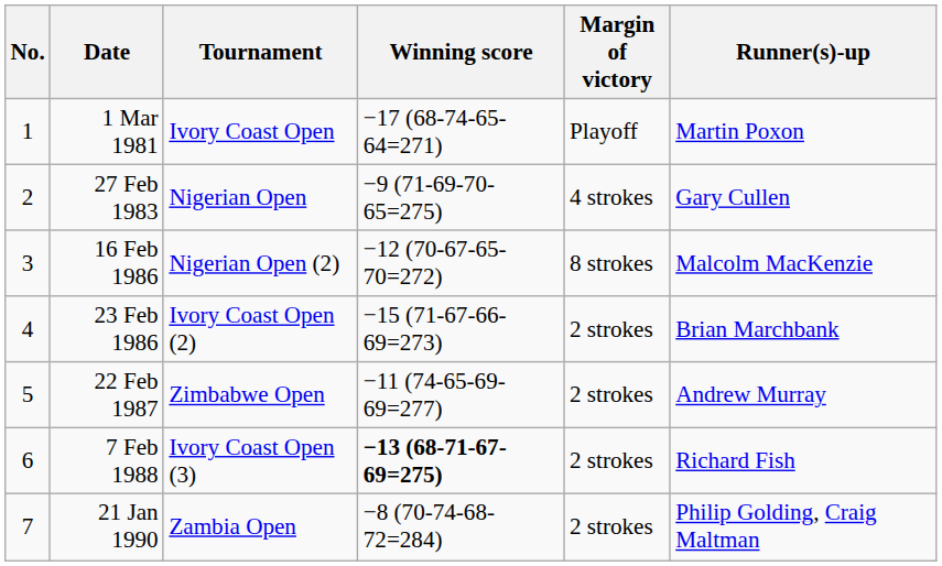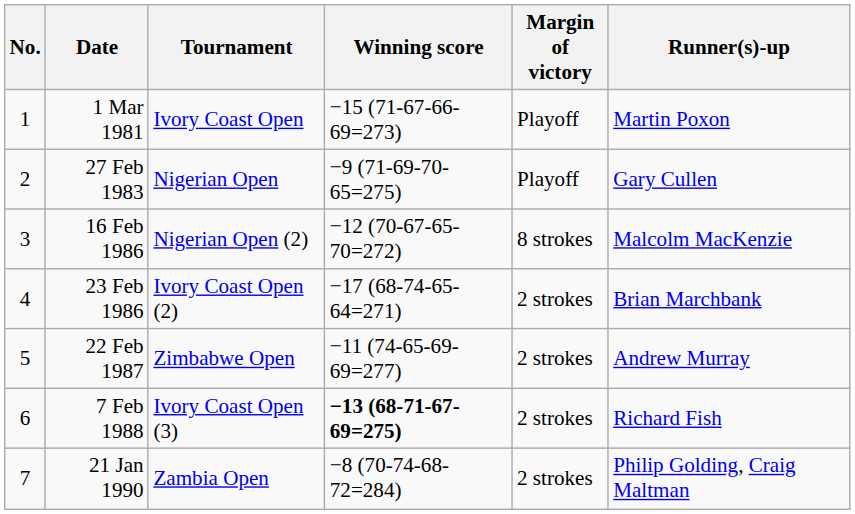1 Mar 1981 | Winning score: −17 (68-74-65-64=271) -> −15 (71-67-66-69=273)
27 Feb 1983 | Margin of victory: 4 strokes -> Playoff
23 Feb 1986 | Winning score: −15 (71-67-66-69=273) -> −17 (68-74-65-64=271)
